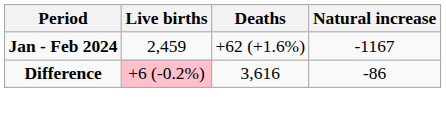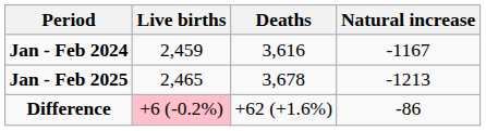Jan - Feb 2024 | Deaths: +62 (+1.6%) -> 3,616
+ row: Jan - Feb 2025 | 2,465 | 3,678 | -1213
Difference | Deaths: 3,616 -> +62 (+1.6%)
